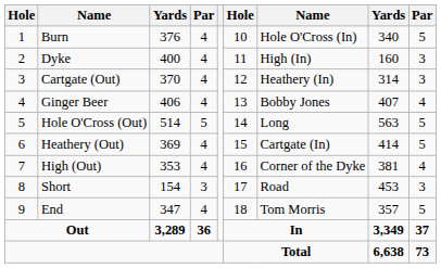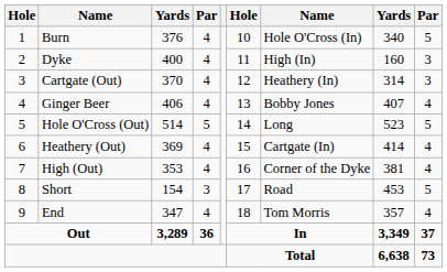Hole O'Cross (Out) | column 8: 563 -> 523
Heathery (Out) | column 9: 5 -> 4
Short | column 9: 3 -> 5
End | column 9: 5 -> 4
